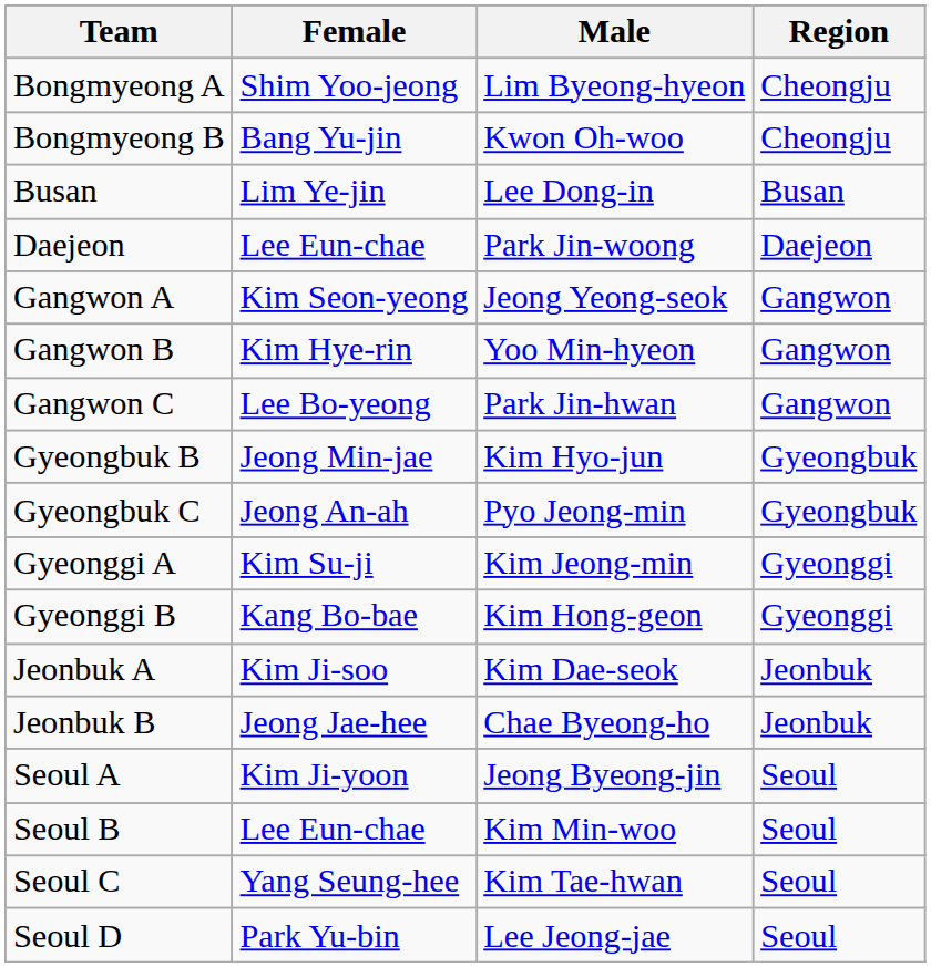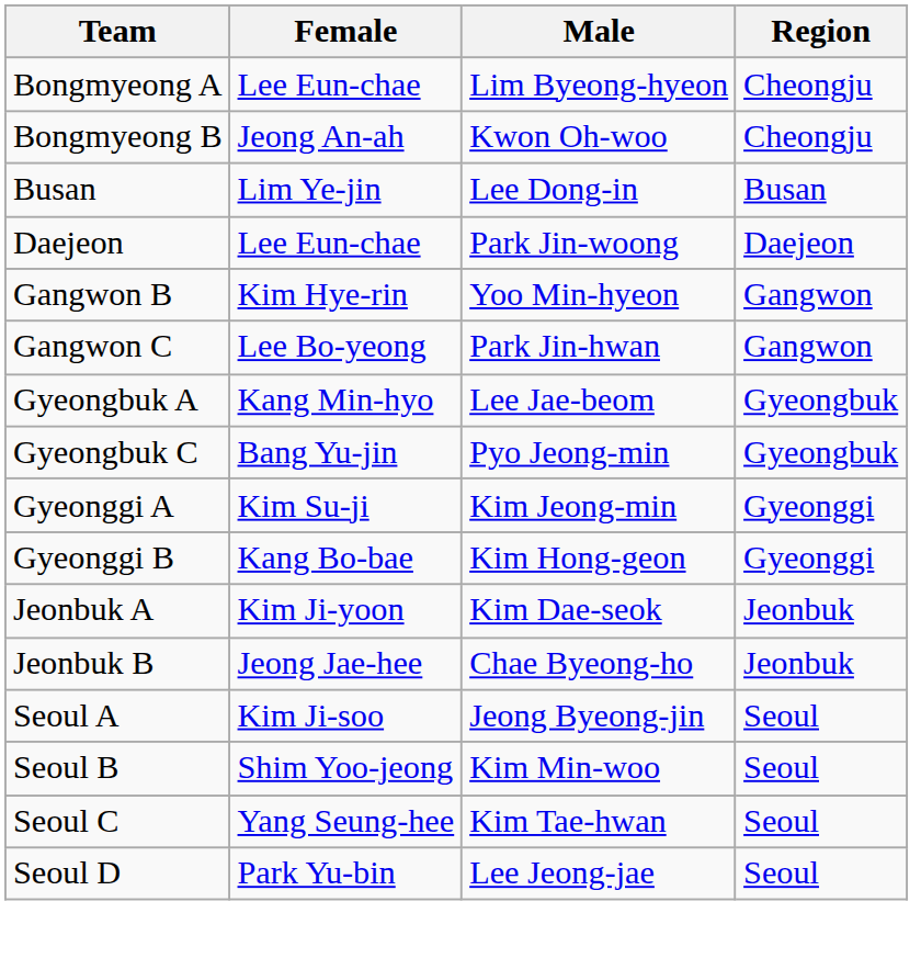Bongmyeong A | Female: Shim Yoo-jeong -> Lee Eun-chae
Bongmyeong B | Female: Bang Yu-jin -> Jeong An-ah
- row: Gangwon A | Kim Seon-yeong | Jeong Yeong-seok | Gangwon
+ row: Gyeongbuk A | Kang Min-hyo | Lee Jae-beom | Gyeongbuk
- row: Gyeongbuk B | Jeong Min-jae | Kim Hyo-jun | Gyeongbuk
Gyeongbuk C | Female: Jeong An-ah -> Bang Yu-jin
Jeonbuk A | Female: Kim Ji-soo -> Kim Ji-yoon
Seoul A | Female: Kim Ji-yoon -> Kim Ji-soo
Seoul B | Female: Lee Eun-chae -> Shim Yoo-jeong
